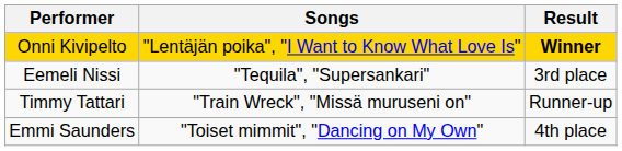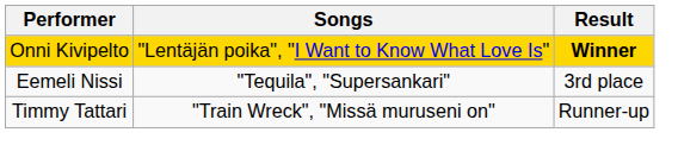- row: Emmi Saunders | "Toiset mimmit", "Dancing on My Own" | 4th place
